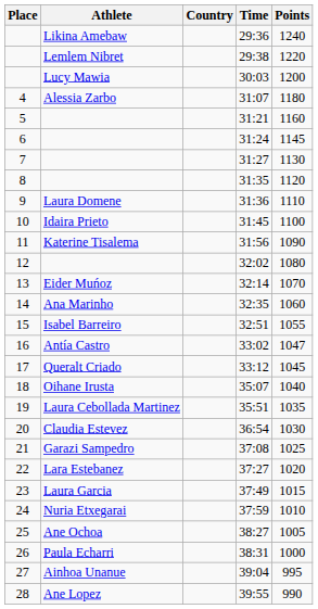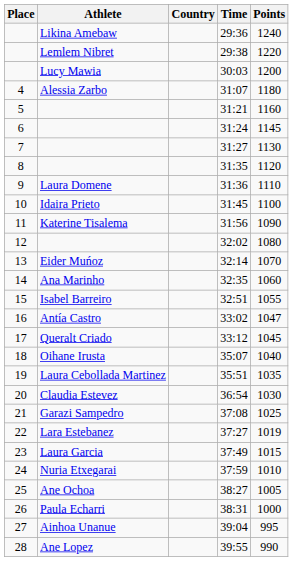37:27 | Points: 1020 -> 1019
